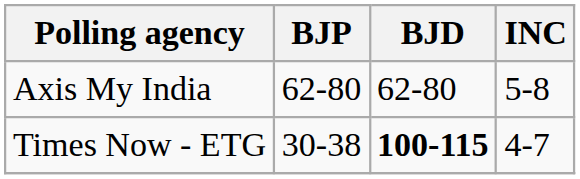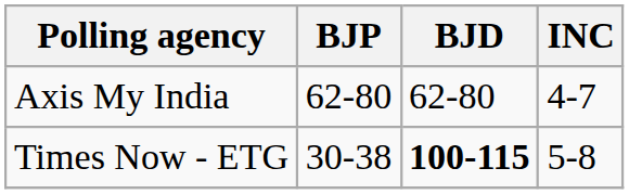Axis My India | INC: 5-8 -> 4-7
Times Now - ETG | INC: 4-7 -> 5-8
